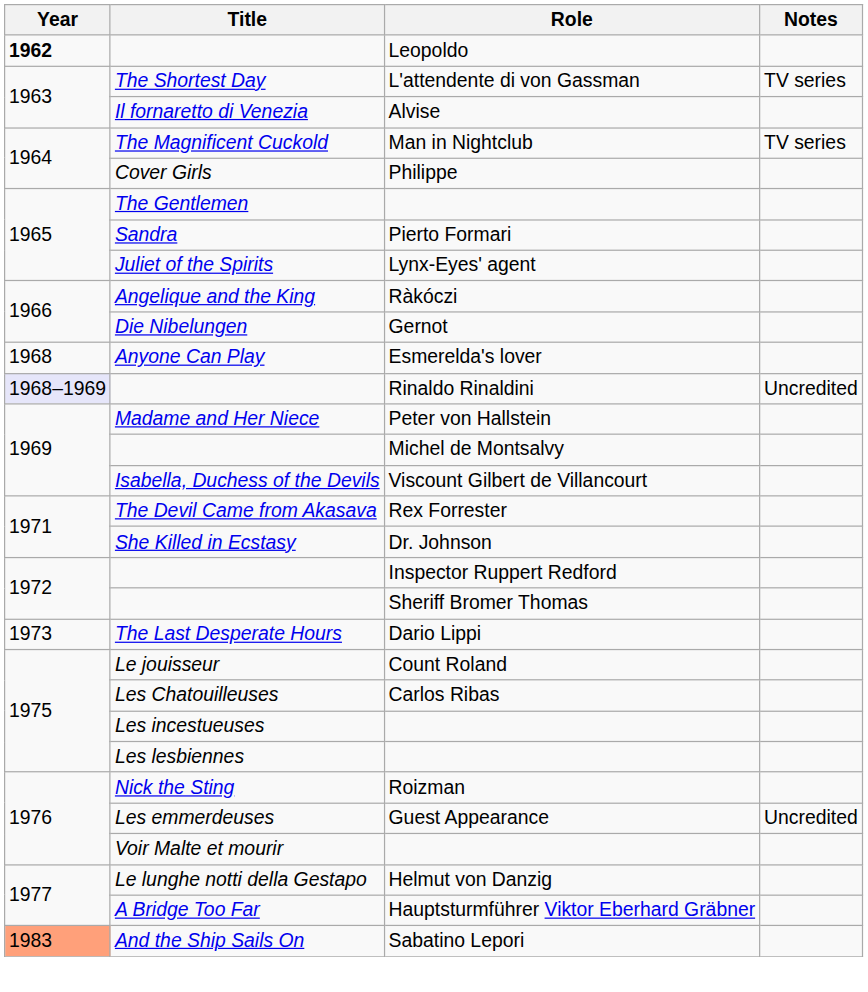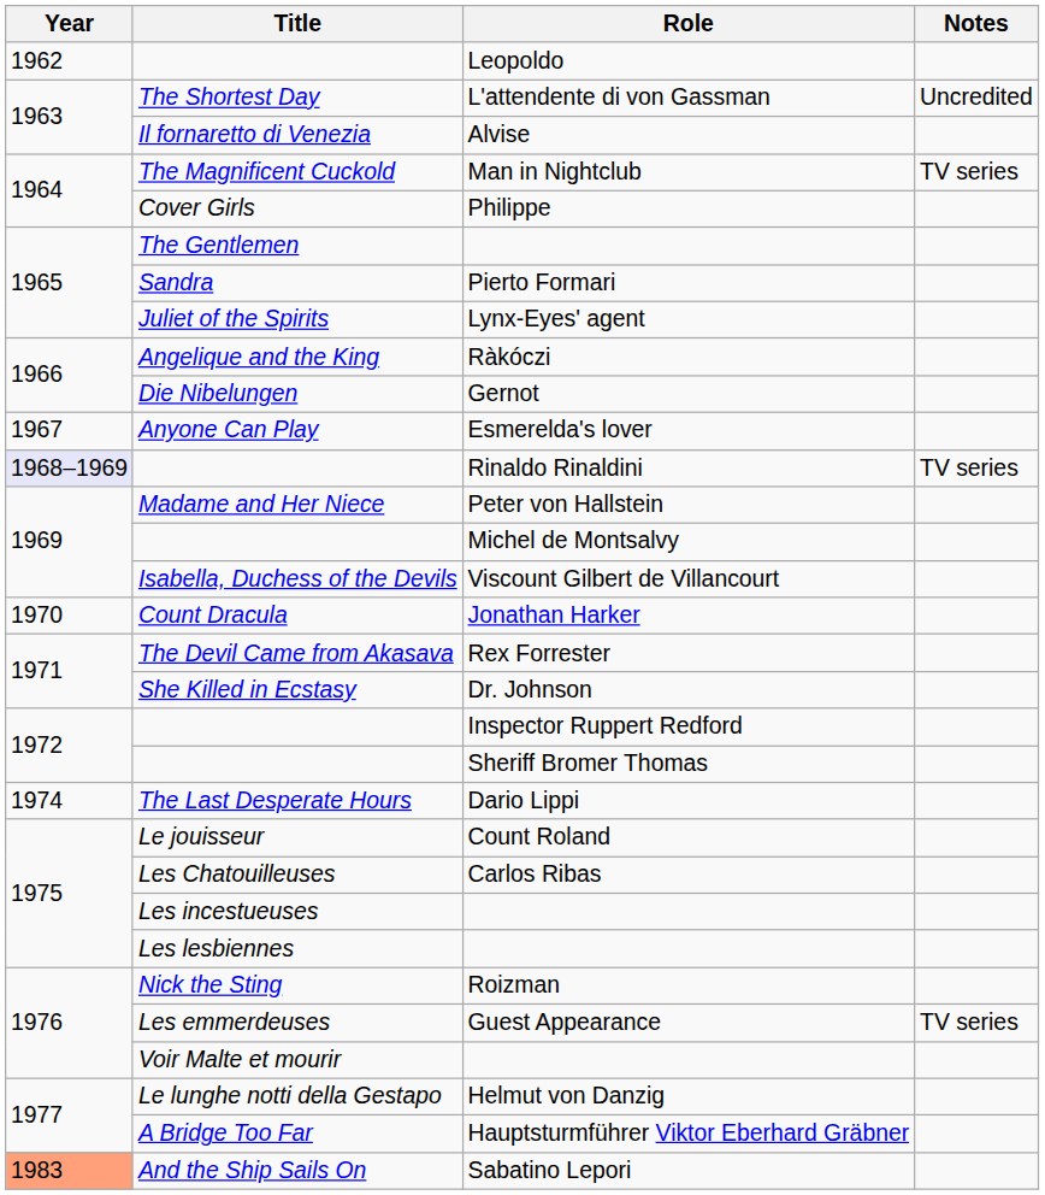Leopoldo | Year: bold -> normal
L'attendente di von Gassman | Notes: TV series -> Uncredited
Esmerelda's lover | Year: 1968 -> 1967
Rinaldo Rinaldini | Notes: Uncredited -> TV series
+ row: 1970 | Count Dracula | Jonathan Harker
Dario Lippi | Year: 1973 -> 1974
Guest Appearance | Notes: Uncredited -> TV series
